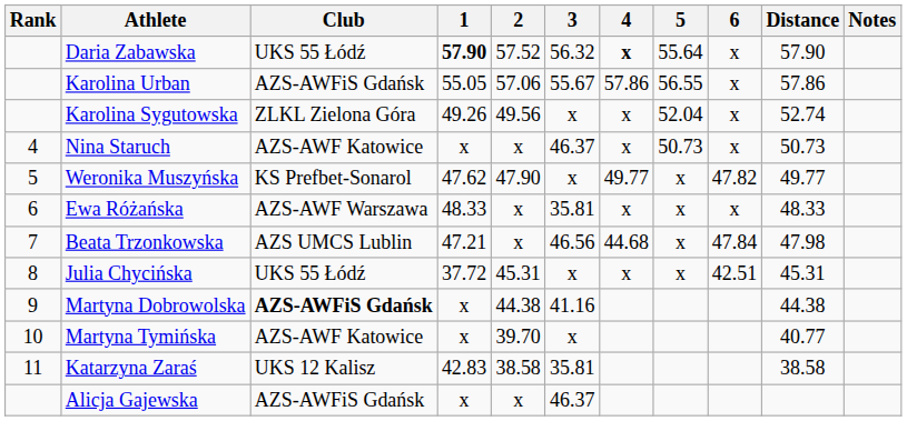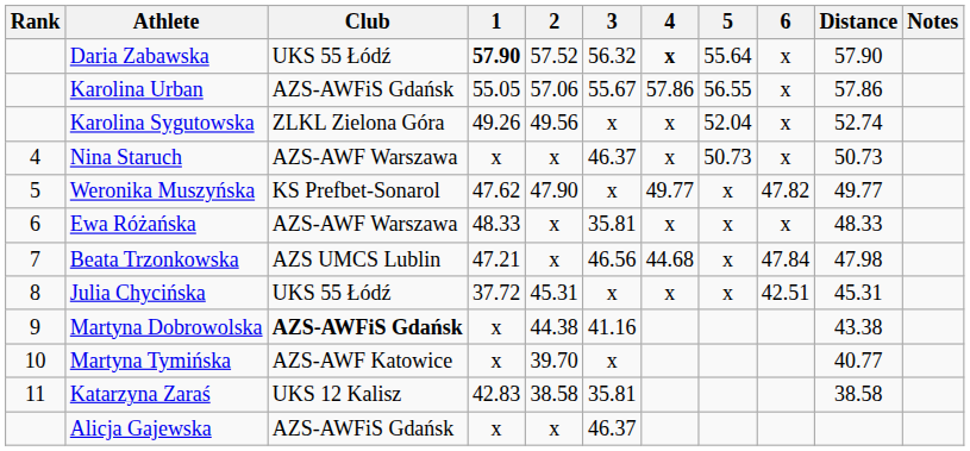Nina Staruch | Club: AZS-AWF Katowice -> AZS-AWF Warszawa
Martyna Dobrowolska | Distance: 44.38 -> 43.38
